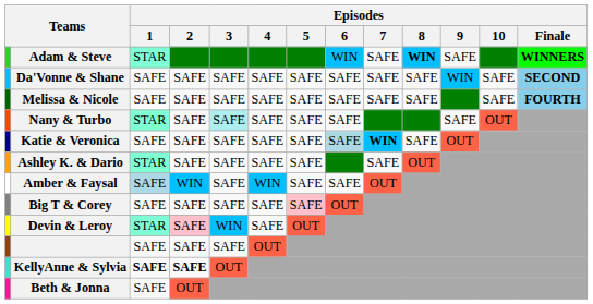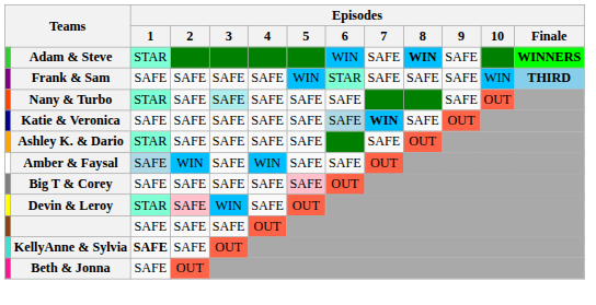- row: Da'Vonne & Shane | SAFE | SAFE | SAFE | SAFE | SAFE | SAFE | SAFE | SAFE | WIN | SAFE | SECOND
+ row: Frank & Sam | SAFE | SAFE | SAFE | SAFE | WIN | STAR | SAFE | SAFE | SAFE | WIN | THIRD
- row: Melissa & Nicole | SAFE | SAFE | SAFE | SAFE | SAFE | SAFE | SAFE | SAFE | SAFE | FOURTH
KellyAnne & Sylvia | Episodes / 2: bold -> normal
